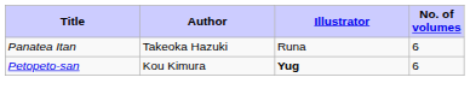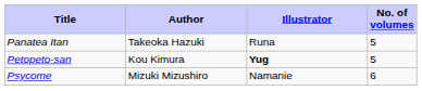Panatea Itan | No. of volumes: 6 -> 5
Petopeto-san | No. of volumes: 6 -> 5
+ row: Psycome | Mizuki Mizushiro | Namanie | 6
